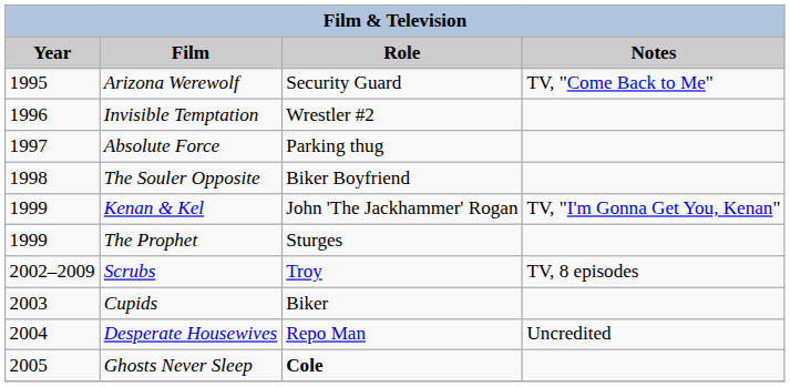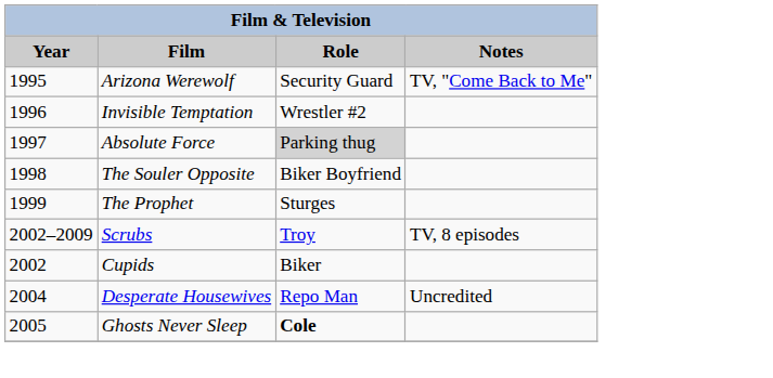Absolute Force | Role: no background -> lightgrey background
- row: 1999 | Kenan & Kel | John 'The Jackhammer' Rogan | TV, "I'm Gonna Get You, Kenan"
Cupids | Year: 2003 -> 2002
